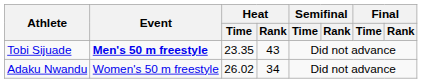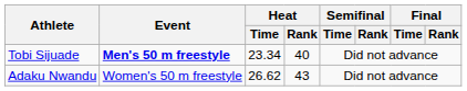Tobi Sijuade | Heat / Time: 23.35 -> 23.34
Tobi Sijuade | Heat / Rank: 43 -> 40
Adaku Nwandu | Heat / Time: 26.02 -> 26.62
Adaku Nwandu | Heat / Rank: 34 -> 43
